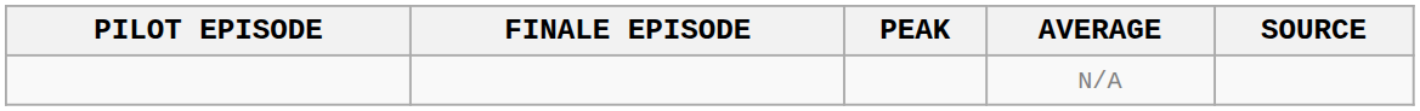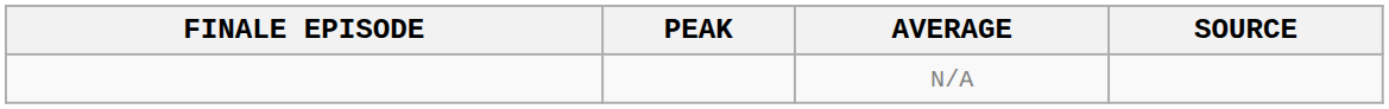- column: PILOT EPISODE
